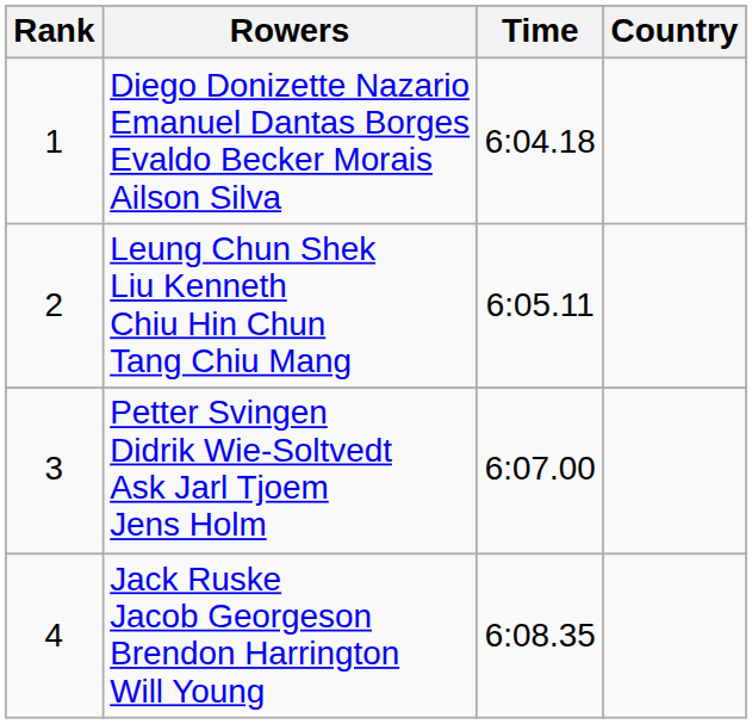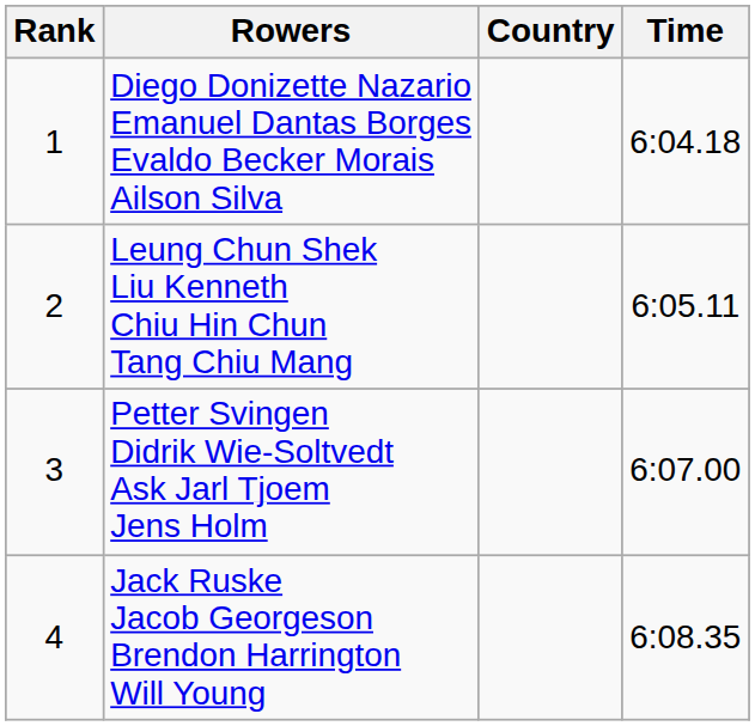columns swapped: Country <-> Time
